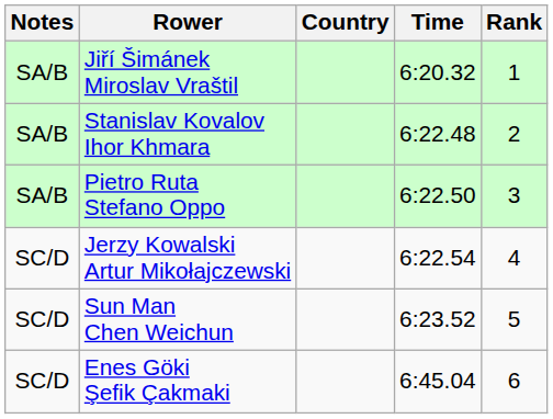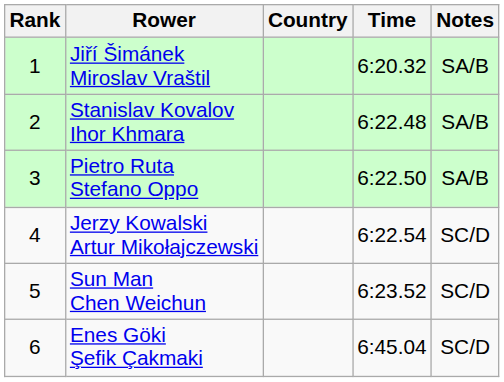columns swapped: Rank <-> Notes
